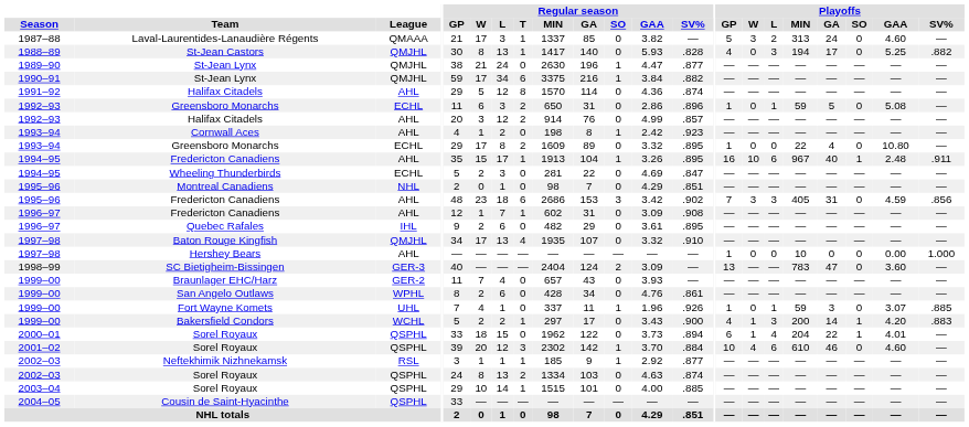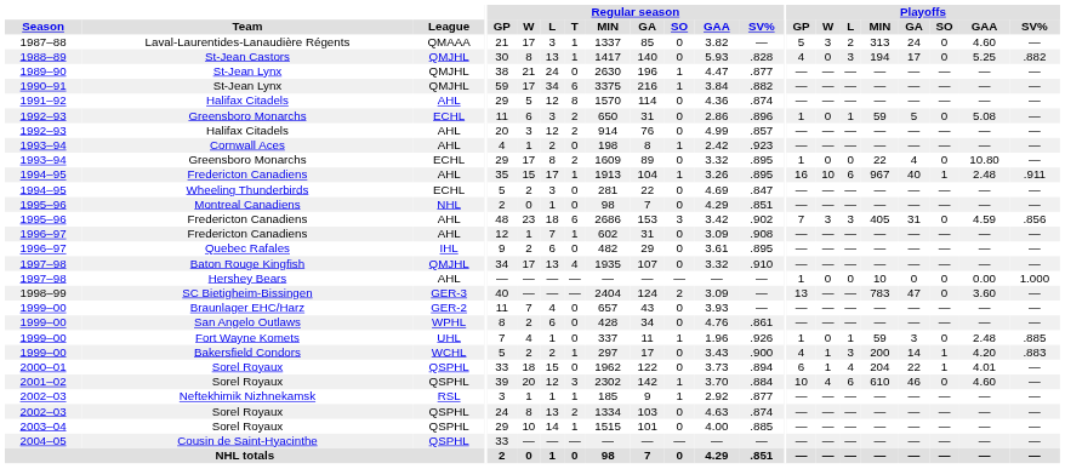Fort Wayne Komets | Playoffs / GAA: 3.07 -> 2.48
